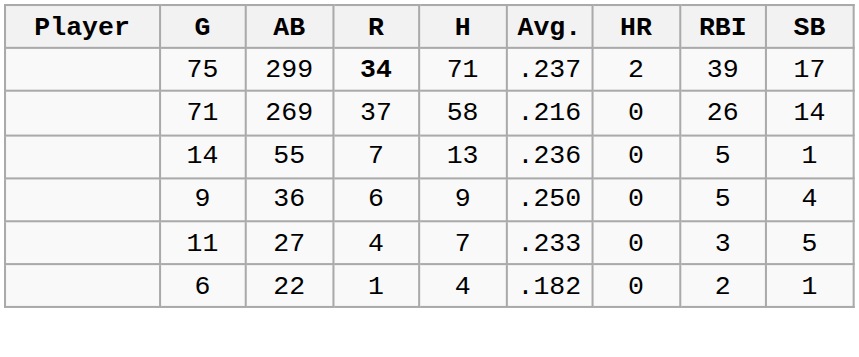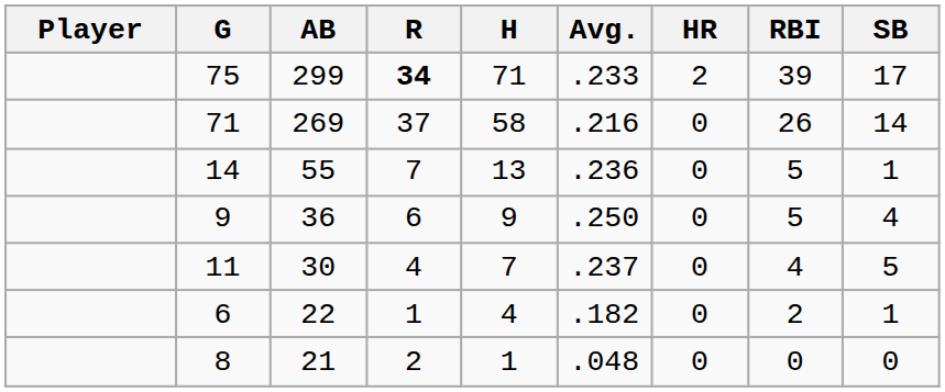75 | Avg.: .237 -> .233
11 | AB: 27 -> 30
11 | Avg.: .233 -> .237
11 | RBI: 3 -> 4
+ row: 8 | 21 | 2 | 1 | .048 | 0 | 0 | 0
